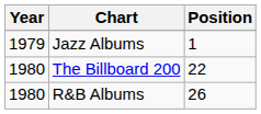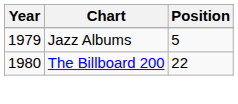Jazz Albums | Position: 1 -> 5
- row: 1980 | R&B Albums | 26
